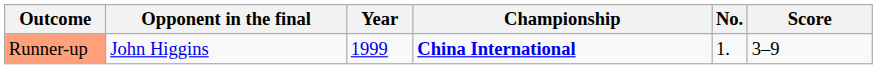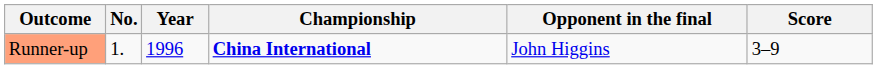columns swapped: No. <-> Opponent in the final
Runner-up | Year: 1999 -> 1996
